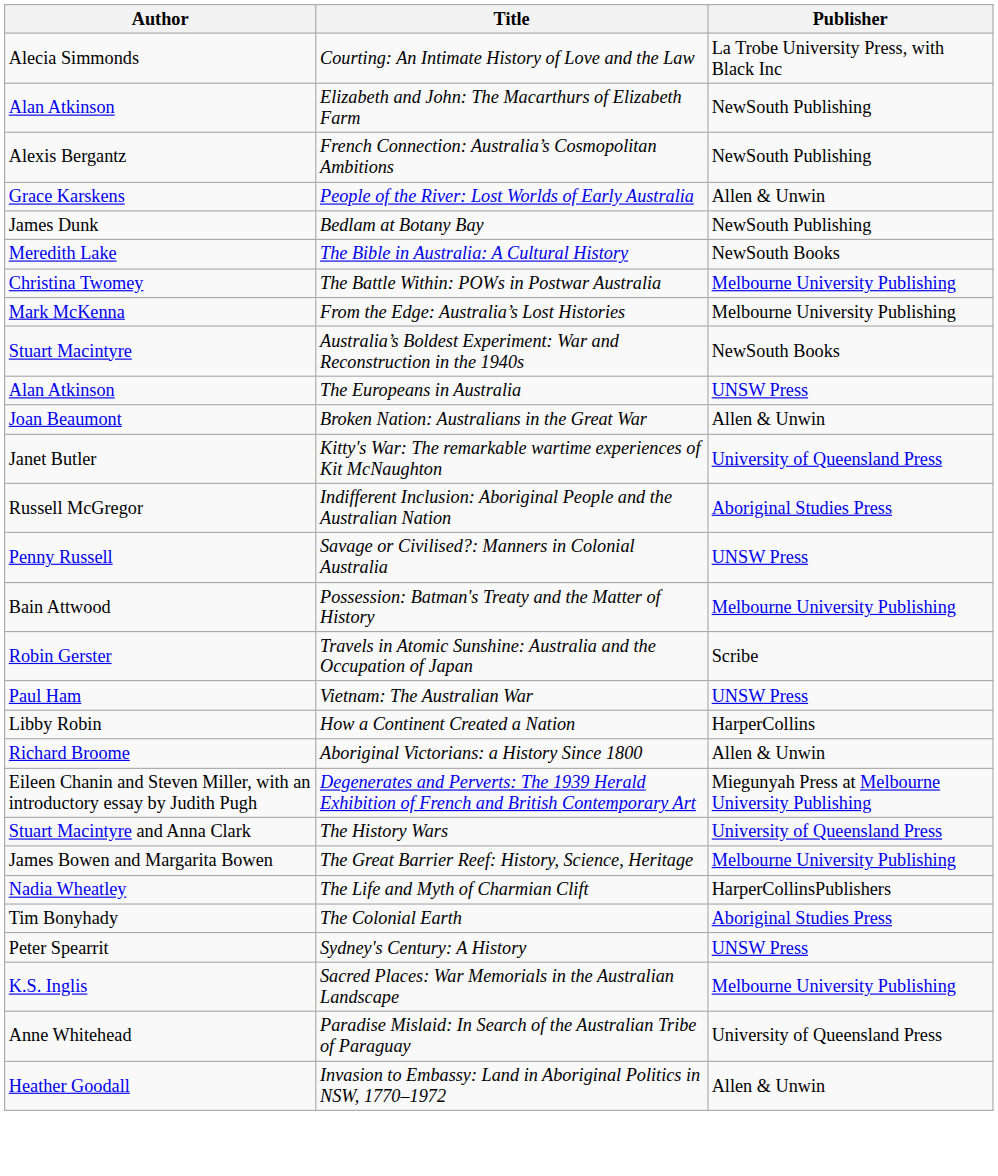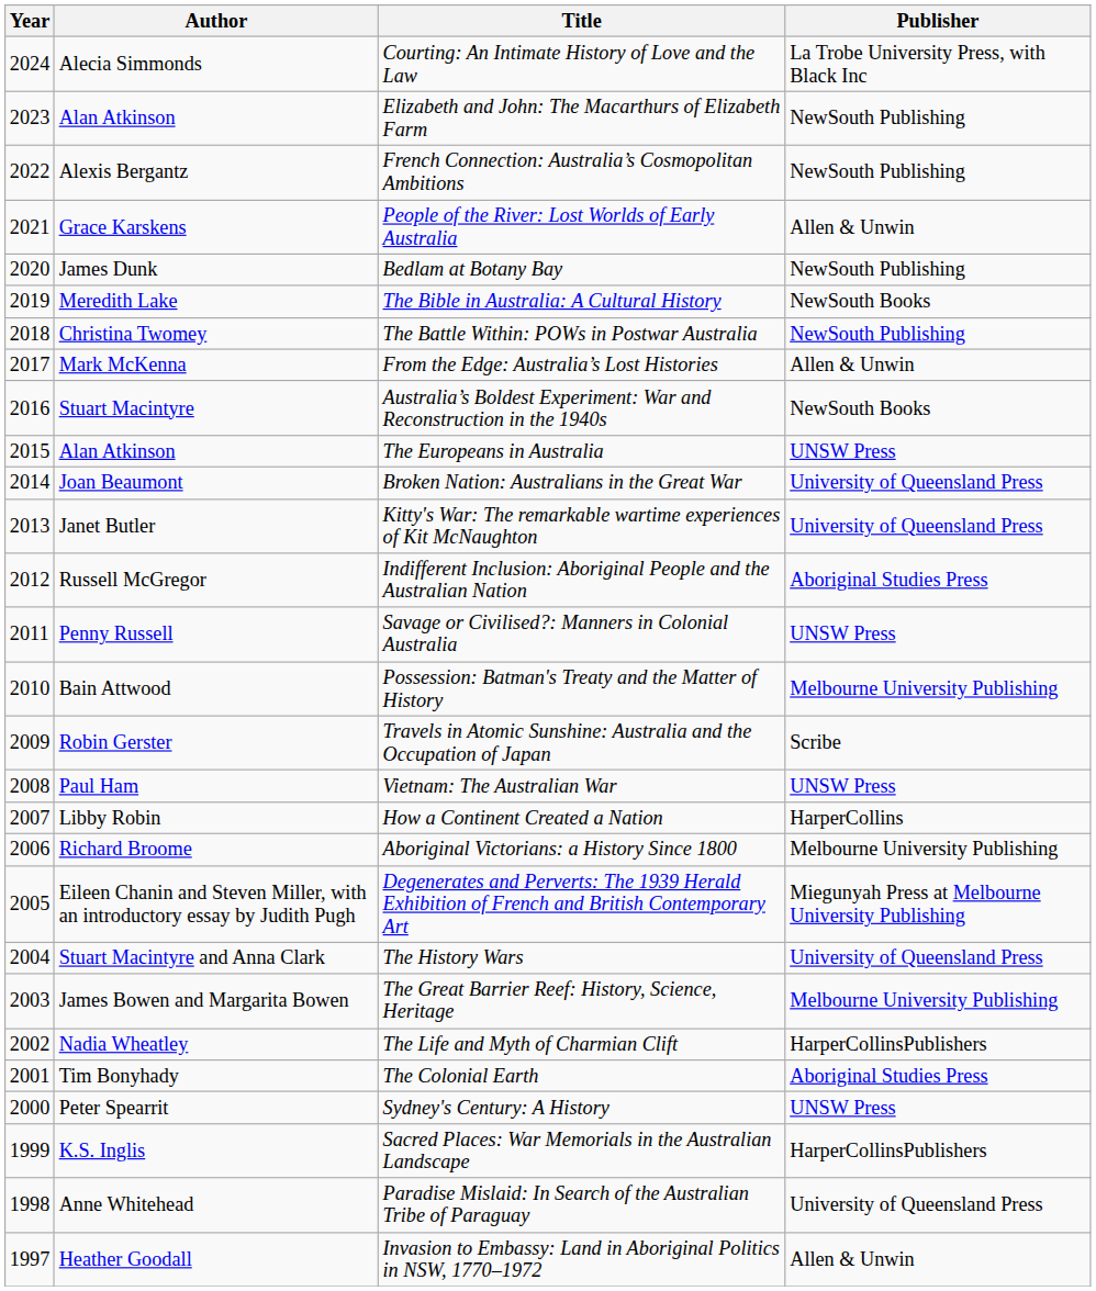+ column: Year | 2024 | 2023 | 2022 | 2021 | 2020 | 2019 | 2018 | 2017 | 2016 | 2015 | 2014 | 2013 | 2012 | 2011 | 2010 | 2009 | 2008 | 2007 | 2006 | 2005 | 2004 | 2003 | 2002 | 2001 | 2000 | 1999 | 1998 | 1997
The Battle Within: POWs in Postwar Australia | Publisher: Melbourne University Publishing -> NewSouth Publishing
From the Edge: Australia’s Lost Histories | Publisher: Melbourne University Publishing -> Allen & Unwin
Broken Nation: Australians in the Great War | Publisher: Allen & Unwin -> University of Queensland Press
Aboriginal Victorians: a History Since 1800 | Publisher: Allen & Unwin -> Melbourne University Publishing
Sacred Places: War Memorials in the Australian Landscape | Publisher: Melbourne University Publishing -> HarperCollinsPublishers
